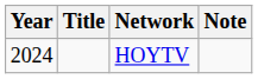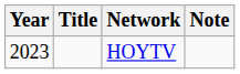HOYTV | Year: 2024 -> 2023
